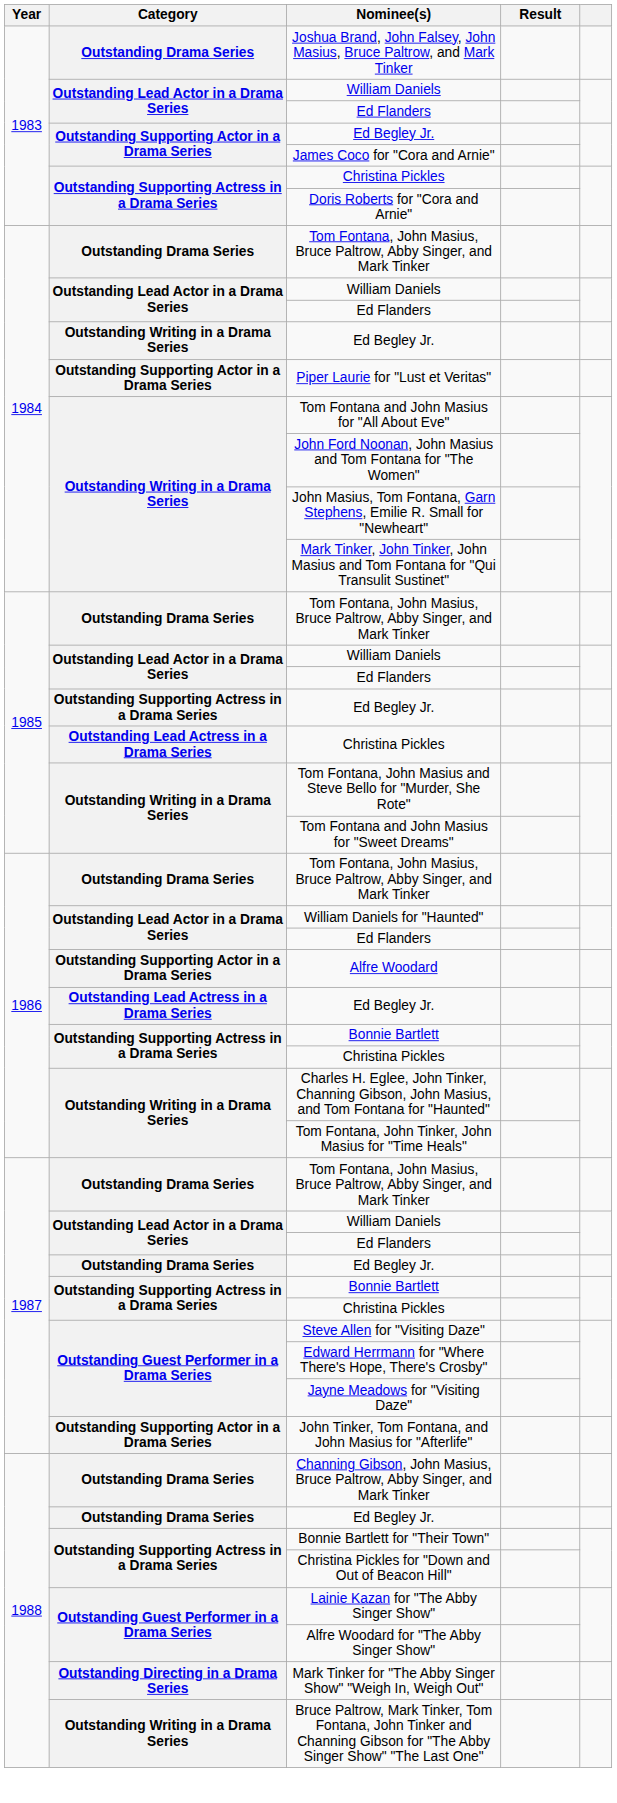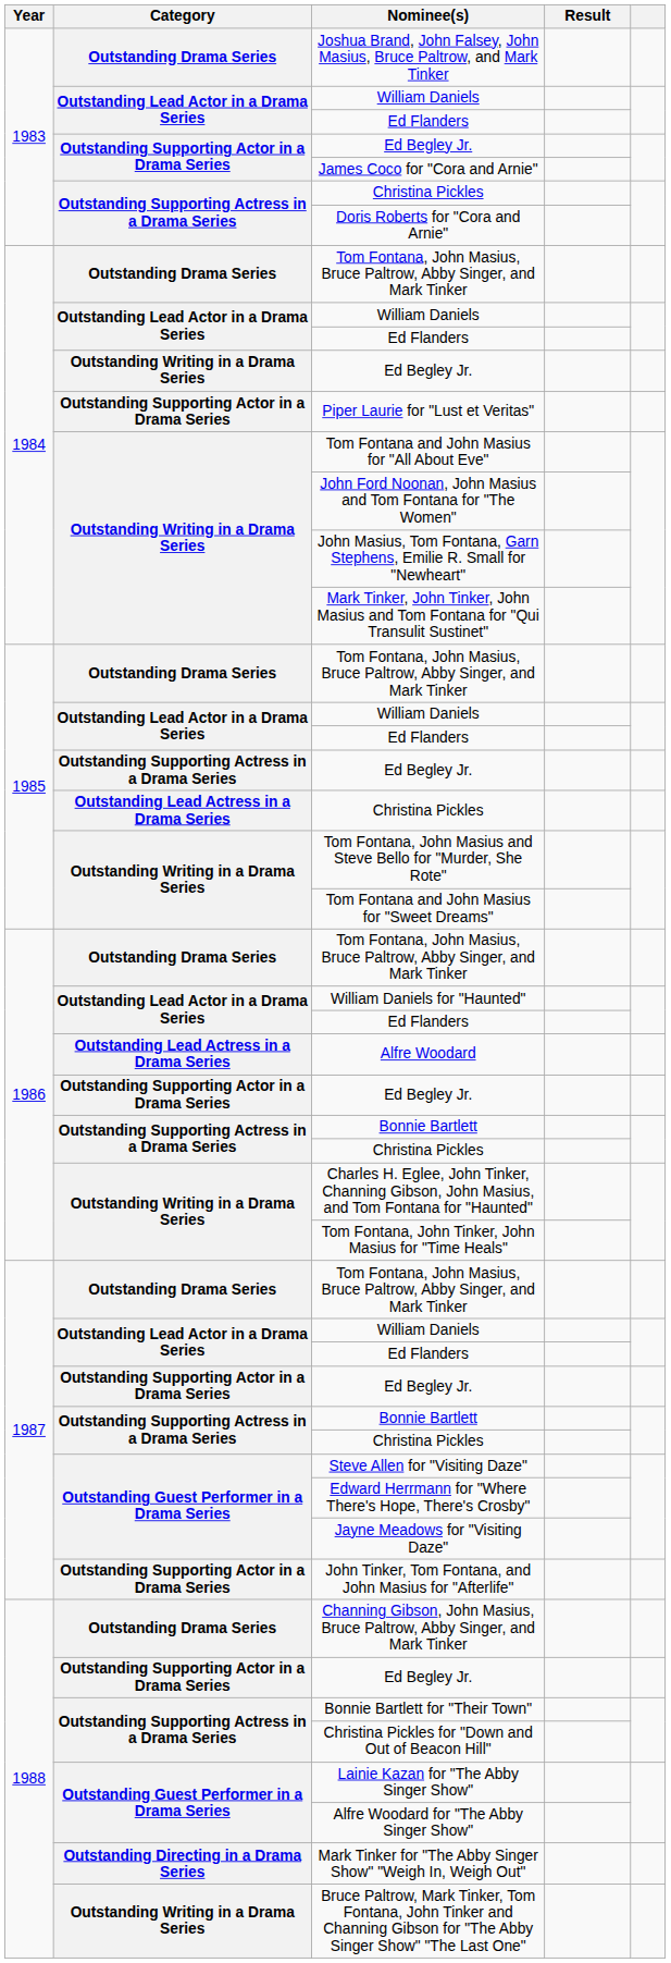Alfre Woodard | Category: Outstanding Supporting Actor in a Drama Series -> Outstanding Lead Actress in a Drama Series
1986 / Ed Begley Jr. | Category: Outstanding Lead Actress in a Drama Series -> Outstanding Supporting Actor in a Drama Series
1987 / Ed Begley Jr. | Category: Outstanding Drama Series -> Outstanding Supporting Actor in a Drama Series
1988 / Ed Begley Jr. | Category: Outstanding Drama Series -> Outstanding Supporting Actor in a Drama Series
